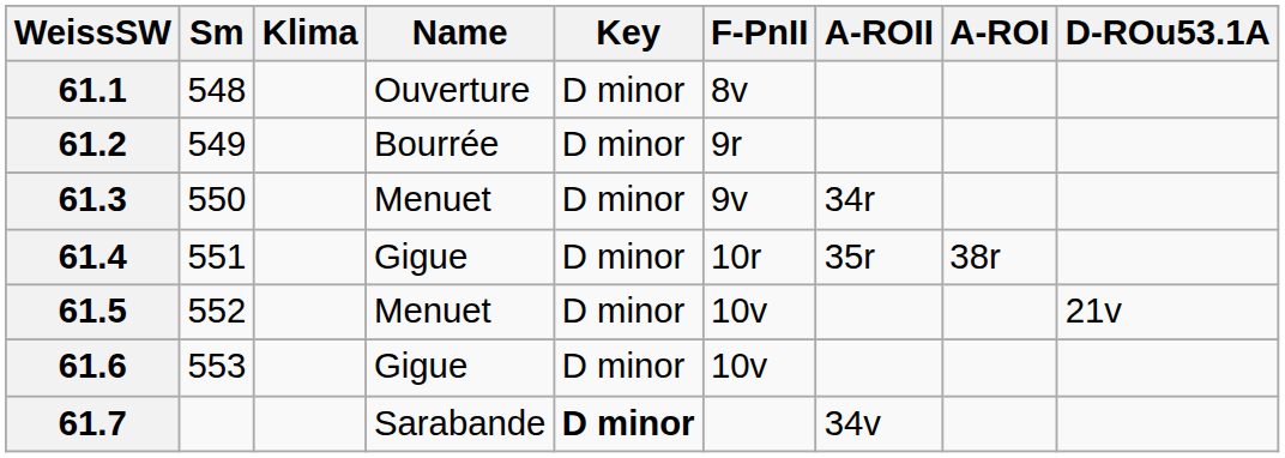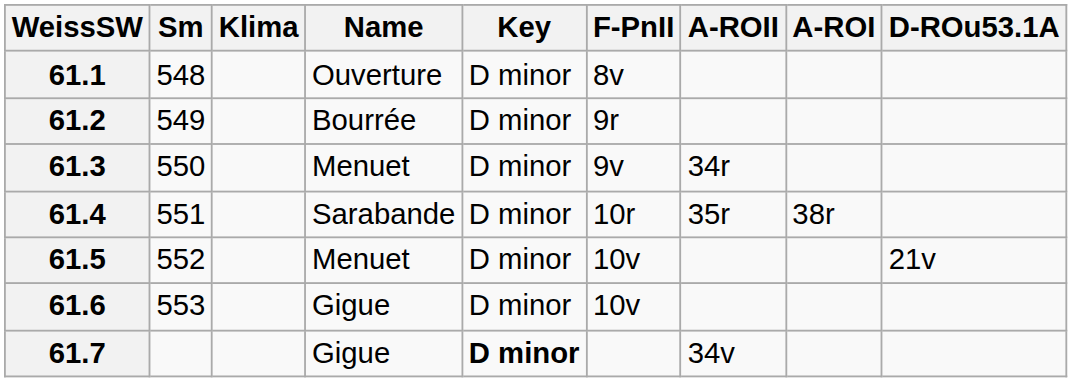61.4 | Name: Gigue -> Sarabande
61.7 | Name: Sarabande -> Gigue
